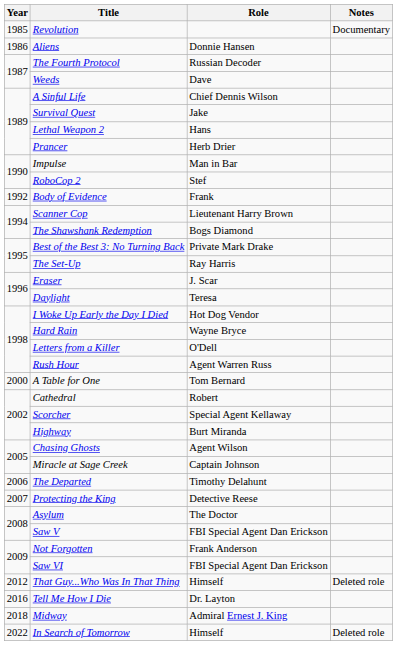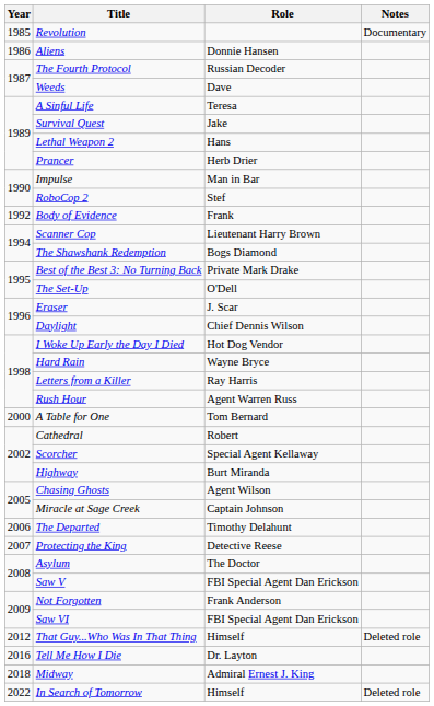A Sinful Life | Role: Chief Dennis Wilson -> Teresa
The Set-Up | Role: Ray Harris -> O'Dell
Daylight | Role: Teresa -> Chief Dennis Wilson
Letters from a Killer | Role: O'Dell -> Ray Harris
